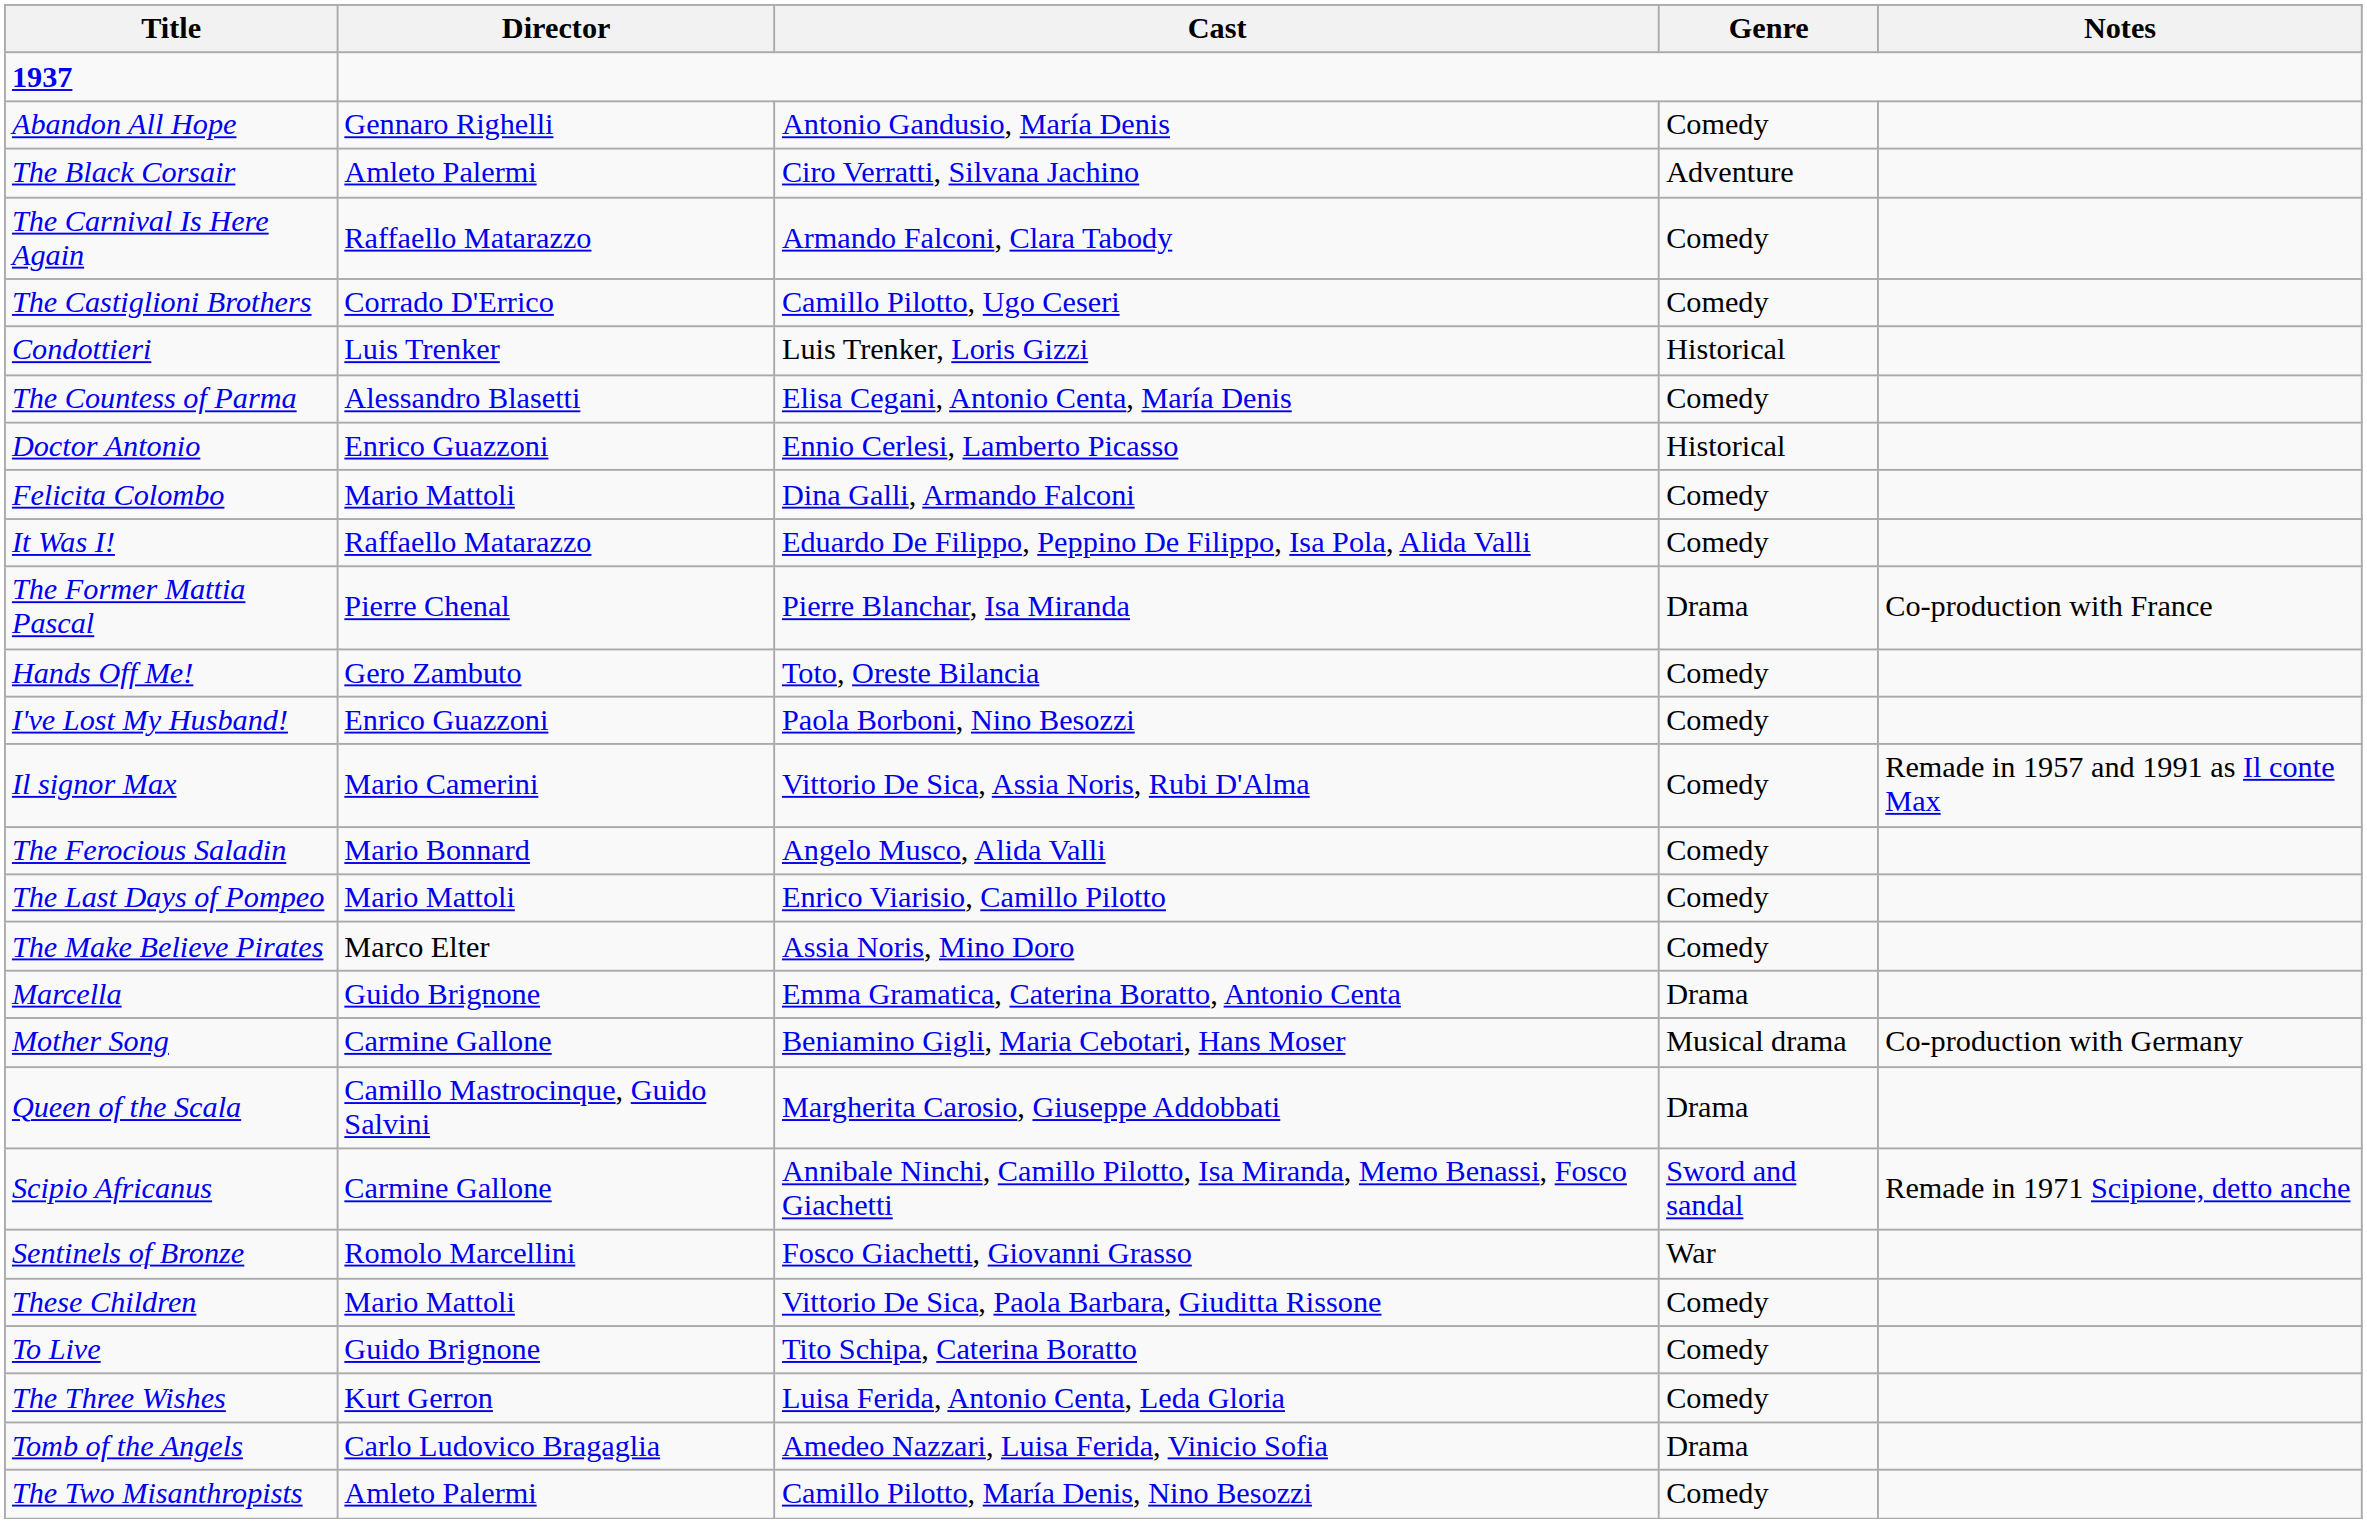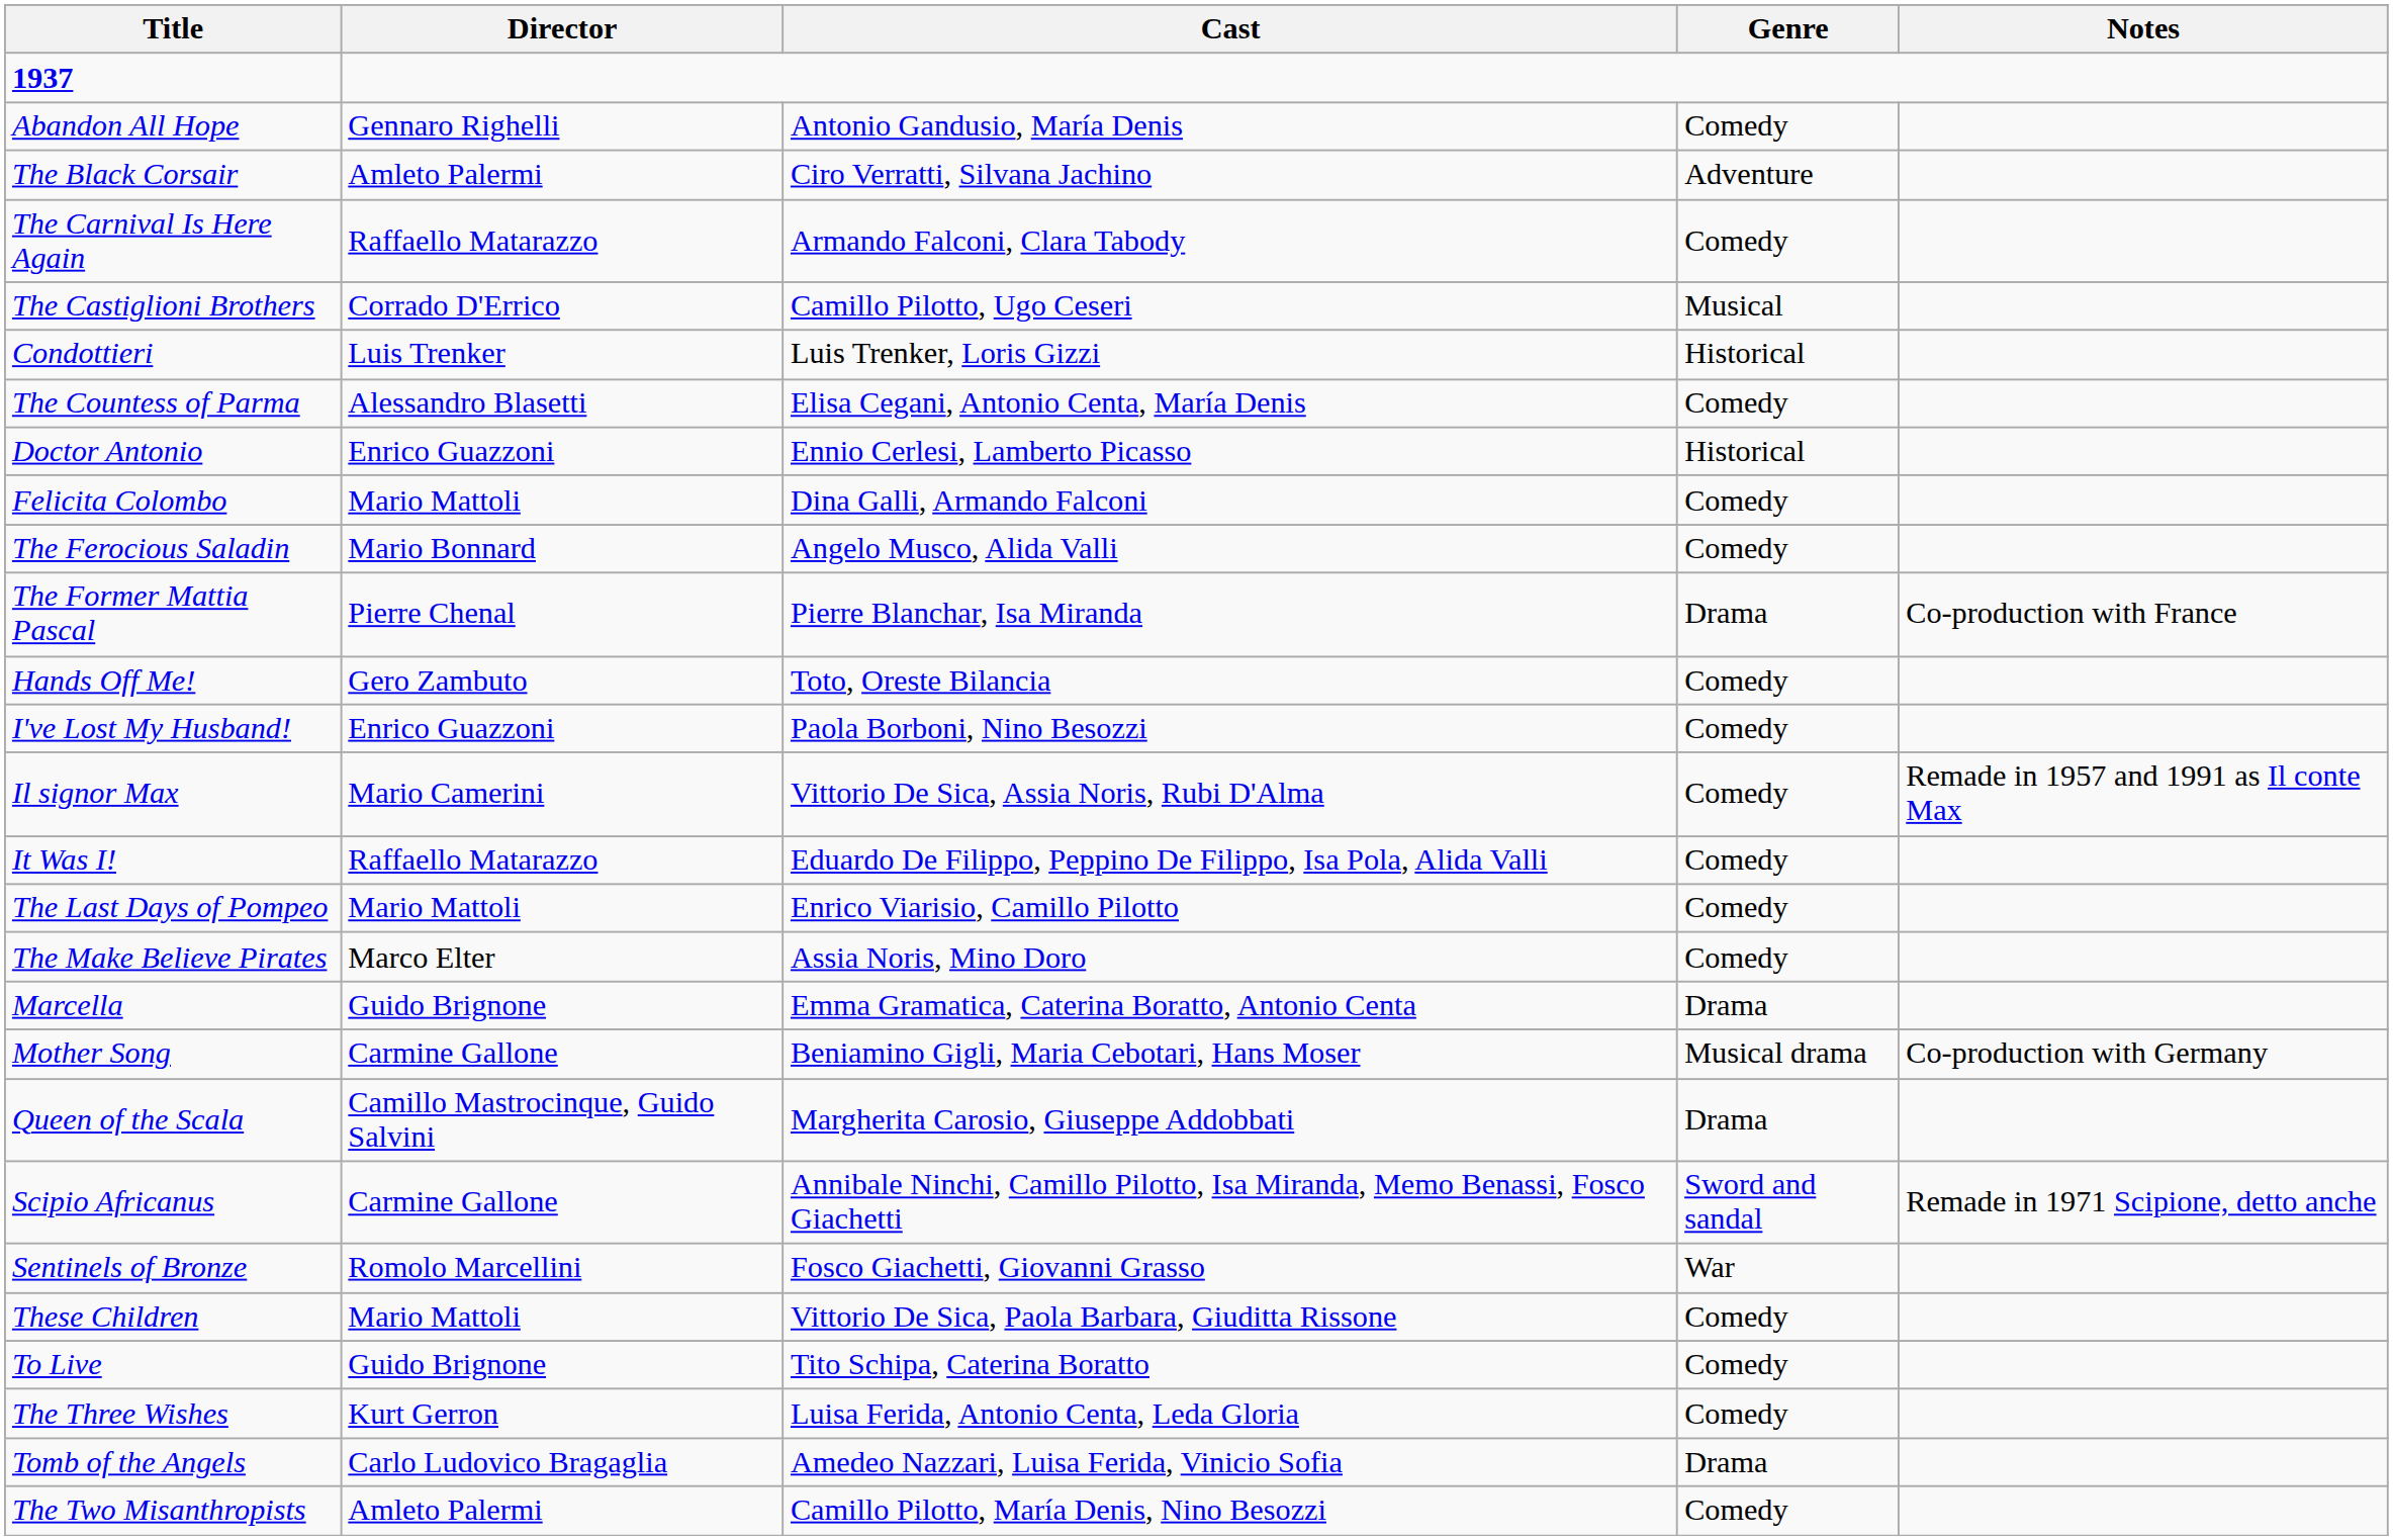The Castiglioni Brothers | Genre: Comedy -> Musical
rows swapped: The Ferocious Saladin <-> It Was I!
